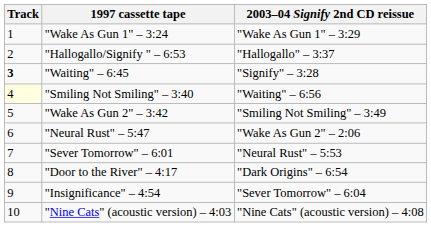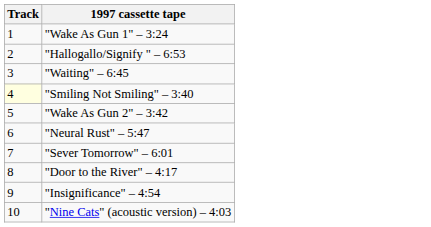- column: 2003–04 Signify 2nd CD reissue | "Wake As Gun 1" – 3:29 | "Hallogallo" – 3:37 | "Signify" – 3:28 | "Waiting" – 6:56 | "Smiling Not Smiling" – 3:49 | "Wake As Gun 2" – 2:06 | "Neural Rust" – 5:53 | "Dark Origins" – 6:54 | "Sever Tomorrow" – 6:04 | "Nine Cats" (acoustic version) – 4:08
"Waiting" – 6:45 | Track: bold -> normal
